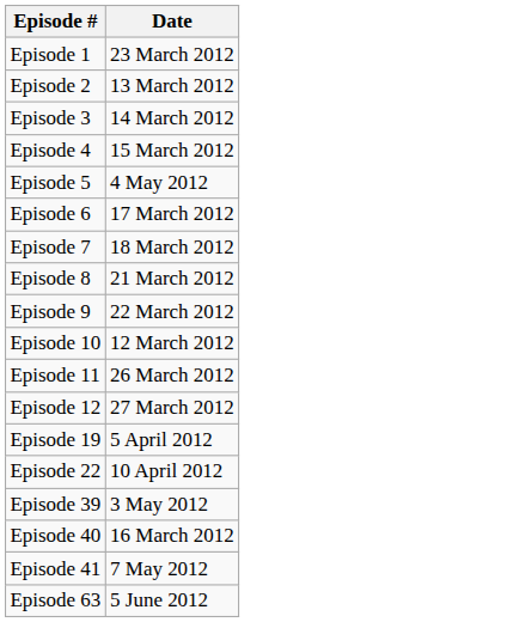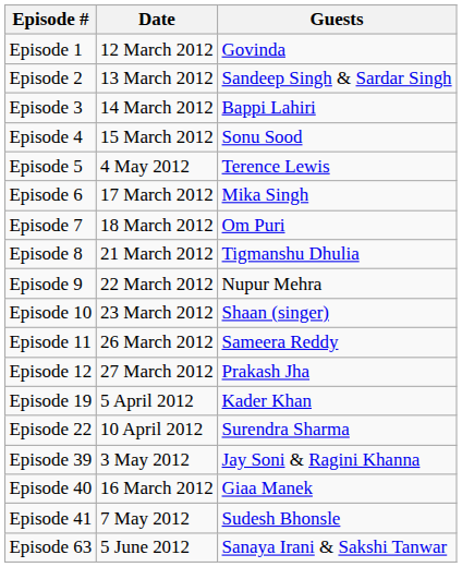+ column: Guests | Govinda | Sandeep Singh & Sardar Singh | Bappi Lahiri | Sonu Sood | Terence Lewis | Mika Singh | Om Puri | Tigmanshu Dhulia | Nupur Mehra | Shaan (singer) | Sameera Reddy | Prakash Jha | Kader Khan | Surendra Sharma | Jay Soni & Ragini Khanna | Giaa Manek | Sudesh Bhonsle | Sanaya Irani & Sakshi Tanwar
Episode 1 | Date: 23 March 2012 -> 12 March 2012
Episode 10 | Date: 12 March 2012 -> 23 March 2012
